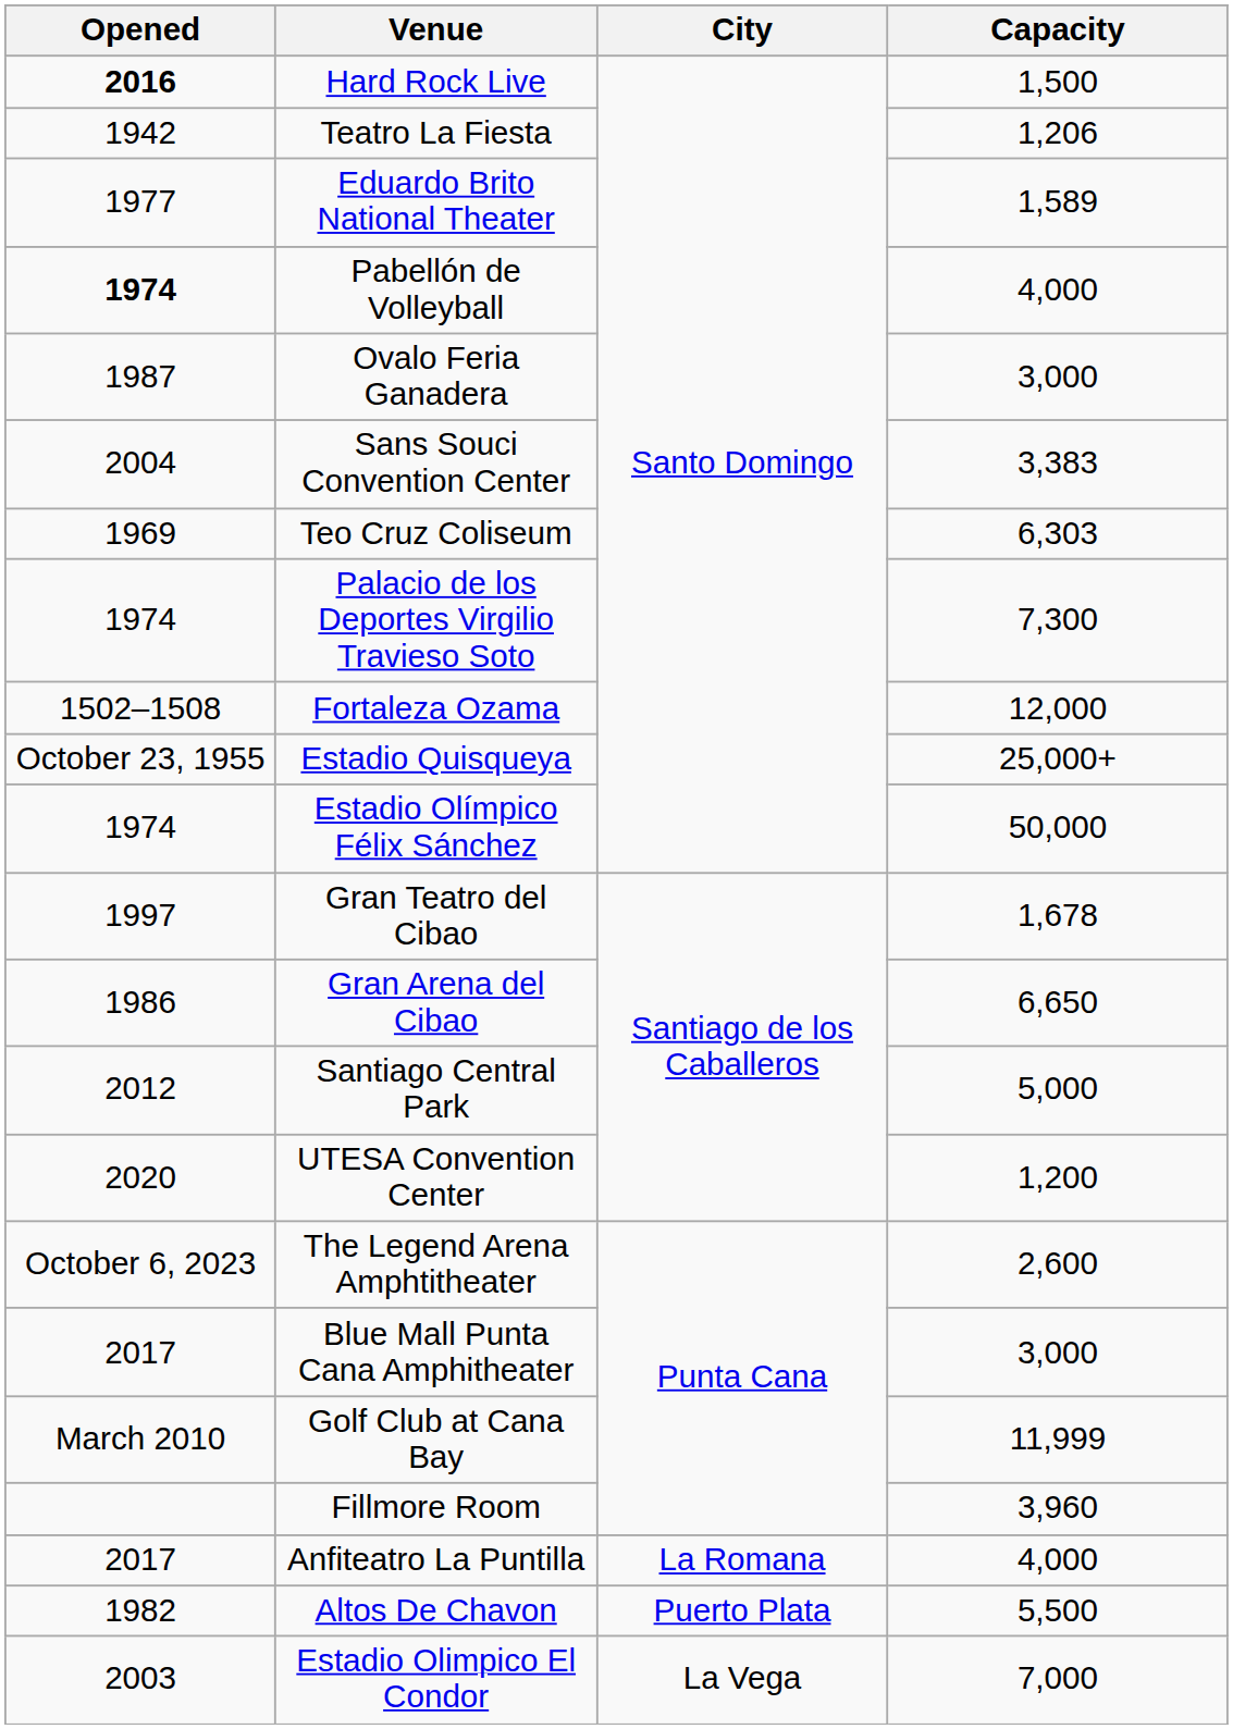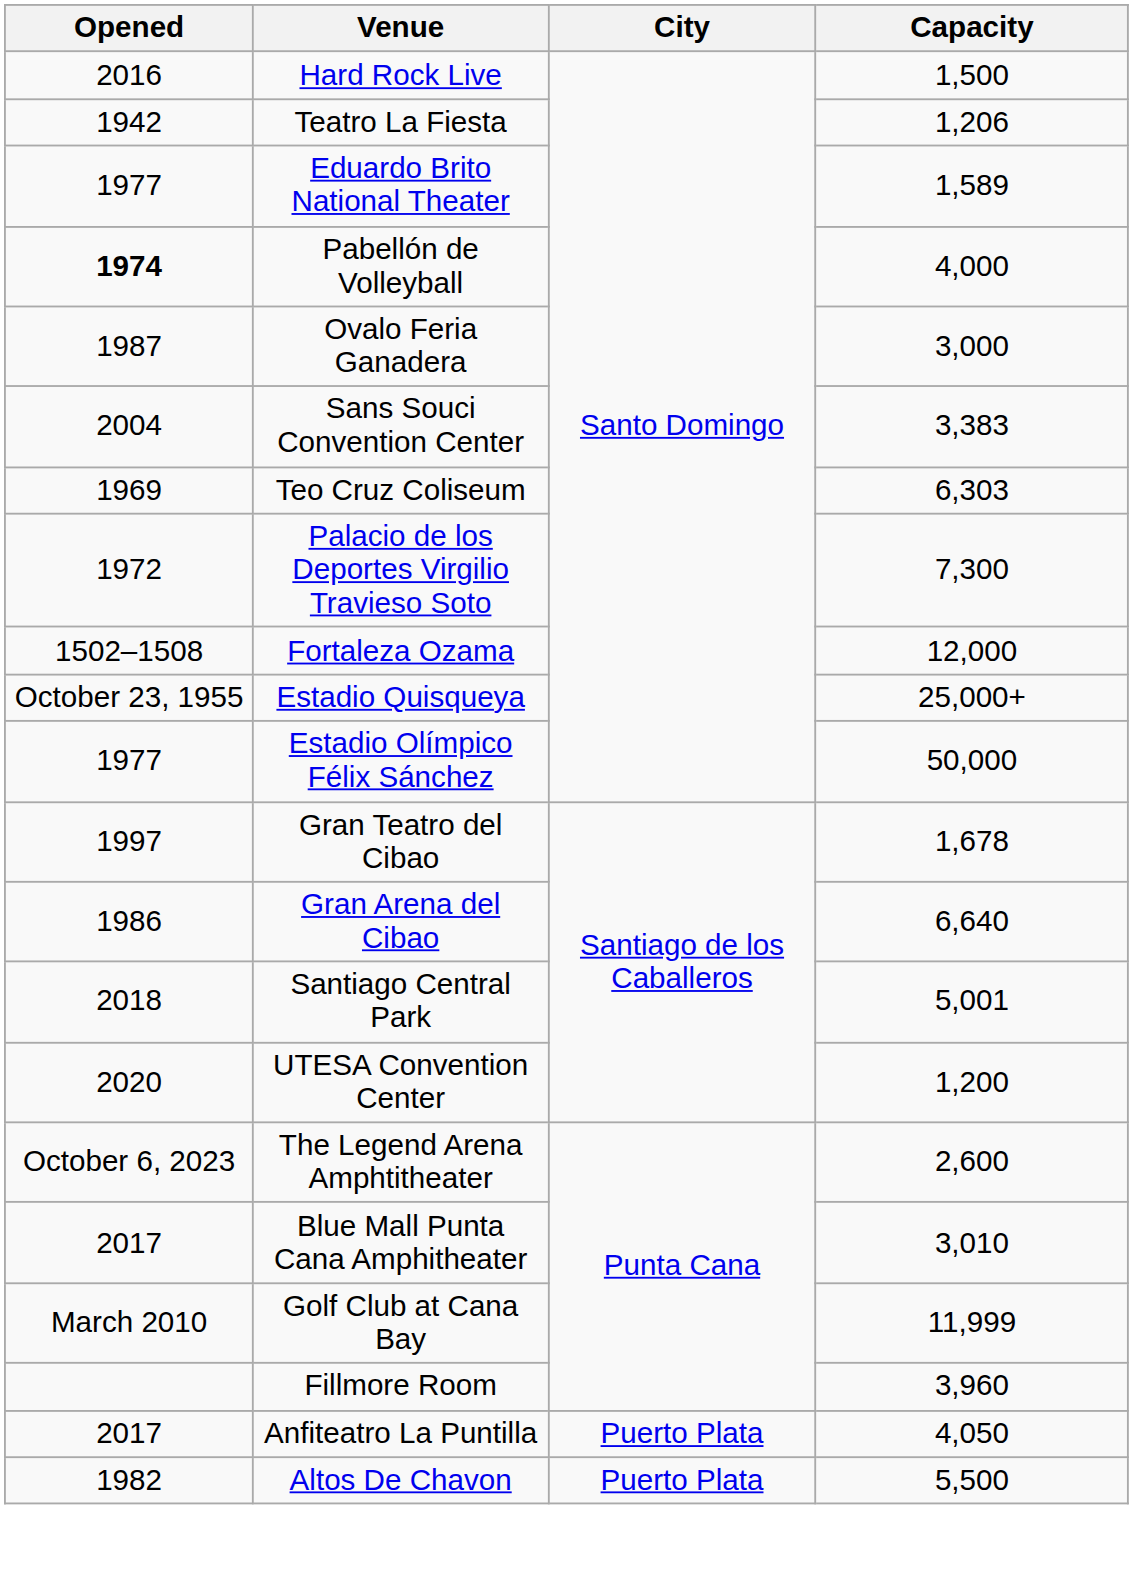Hard Rock Live | Opened: bold -> normal
Palacio de los Deportes Virgilio Travieso Soto | Opened: 1974 -> 1972
Estadio Olímpico Félix Sánchez | Opened: 1974 -> 1977
Gran Arena del Cibao | Capacity: 6,650 -> 6,640
Santiago Central Park | Opened: 2012 -> 2018
Santiago Central Park | Capacity: 5,000 -> 5,001
Blue Mall Punta Cana Amphitheater | Capacity: 3,000 -> 3,010
Anfiteatro La Puntilla | City: La Romana -> Puerto Plata
Anfiteatro La Puntilla | Capacity: 4,000 -> 4,050
- row: 2003 | Estadio Olimpico El Condor | La Vega | 7,000
